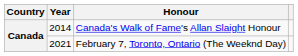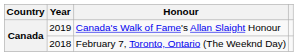Canada's Walk of Fame's Allan Slaight Honour | Year: 2014 -> 2019
February 7, Toronto, Ontario (The Weeknd Day) | Year: 2021 -> 2018
